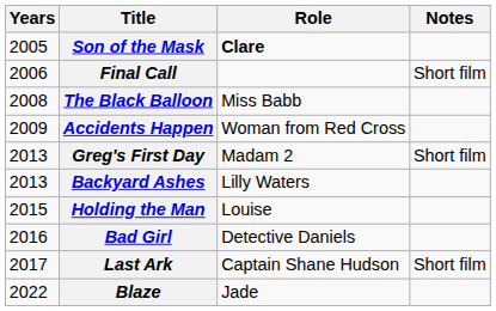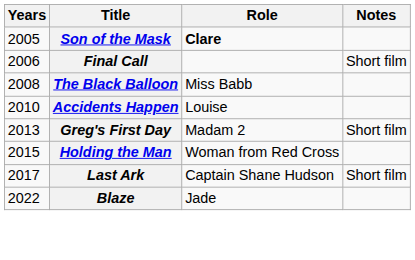Accidents Happen | Years: 2009 -> 2010
Accidents Happen | Role: Woman from Red Cross -> Louise
- row: 2013 | Backyard Ashes | Lilly Waters
Holding the Man | Role: Louise -> Woman from Red Cross
- row: 2016 | Bad Girl | Detective Daniels
